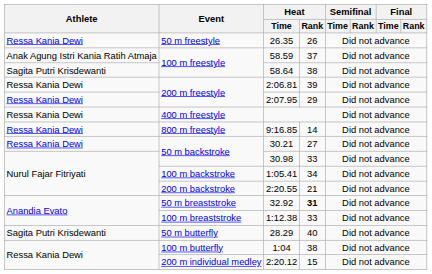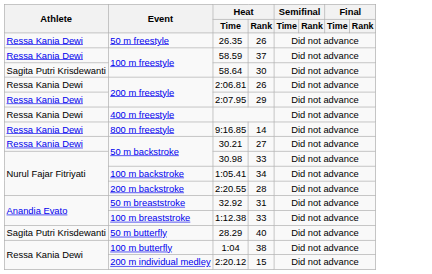58.59 | Athlete: Anak Agung Istri Kania Ratih Atmaja -> Ressa Kania Dewi
58.64 | Heat / Rank: 38 -> 30
2:06.81 | Heat / Rank: 39 -> 26
2:20.55 | Heat / Rank: 21 -> 28
32.92 | Heat / Rank: bold -> normal
